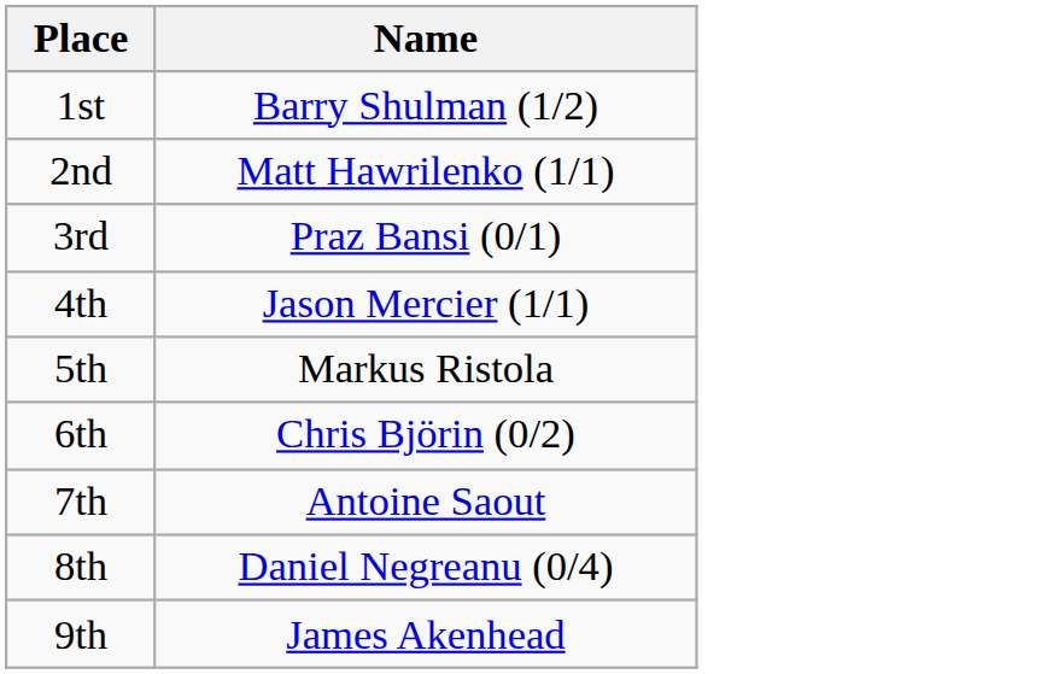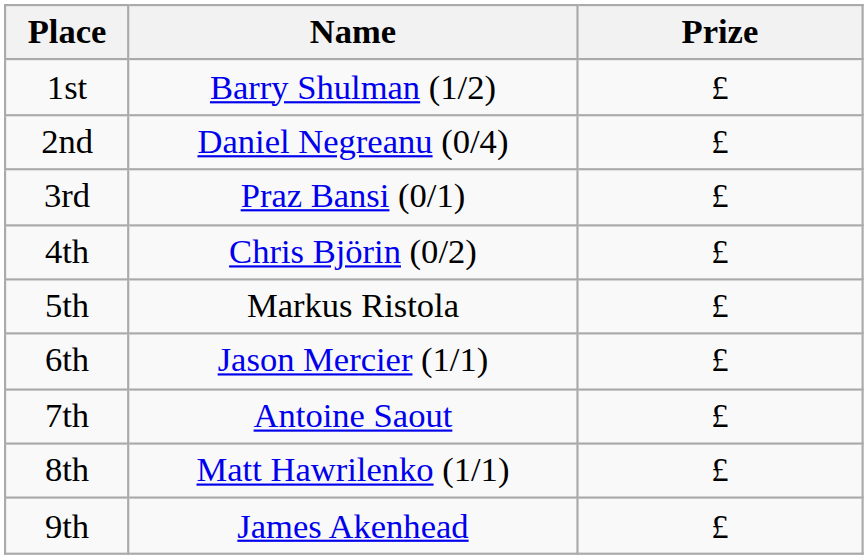+ column: Prize | £ | £ | £ | £ | £ | £ | £ | £ | £
2nd | Name: Matt Hawrilenko (1/1) -> Daniel Negreanu (0/4)
4th | Name: Jason Mercier (1/1) -> Chris Björin (0/2)
6th | Name: Chris Björin (0/2) -> Jason Mercier (1/1)
8th | Name: Daniel Negreanu (0/4) -> Matt Hawrilenko (1/1)
